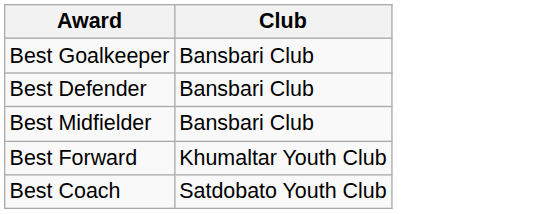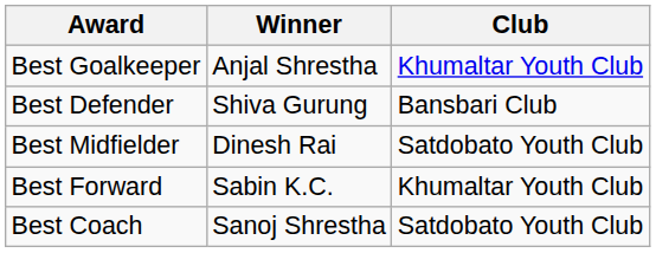+ column: Winner | Anjal Shrestha | Shiva Gurung | Dinesh Rai | Sabin K.C. | Sanoj Shrestha
Best Goalkeeper | Club: Bansbari Club -> Khumaltar Youth Club
Best Midfielder | Club: Bansbari Club -> Satdobato Youth Club
